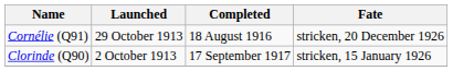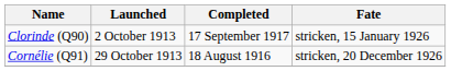rows swapped: Clorinde (Q90) <-> Cornélie (Q91)
